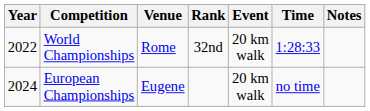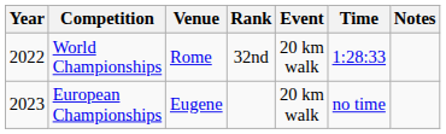European Championships | Year: 2024 -> 2023
